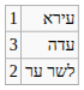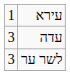לשר ער | column 1: 2 -> 3
